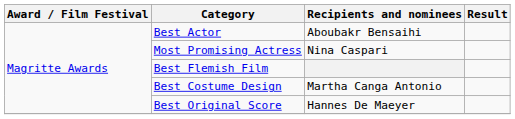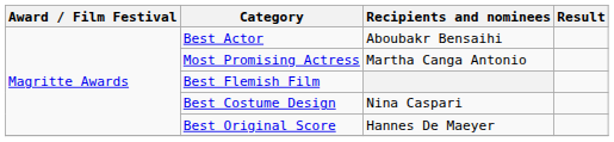Most Promising Actress | Recipients and nominees: Nina Caspari -> Martha Canga Antonio
Best Costume Design | Recipients and nominees: Martha Canga Antonio -> Nina Caspari
